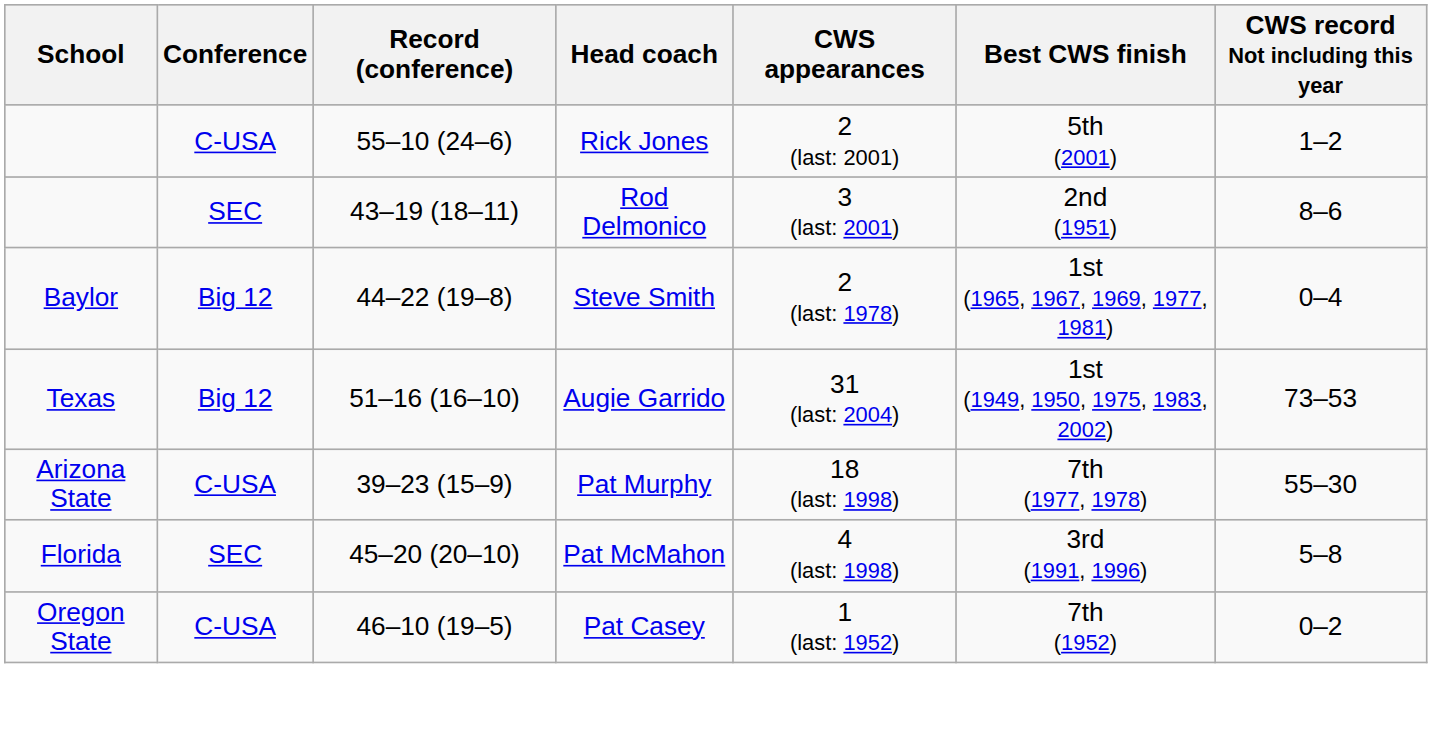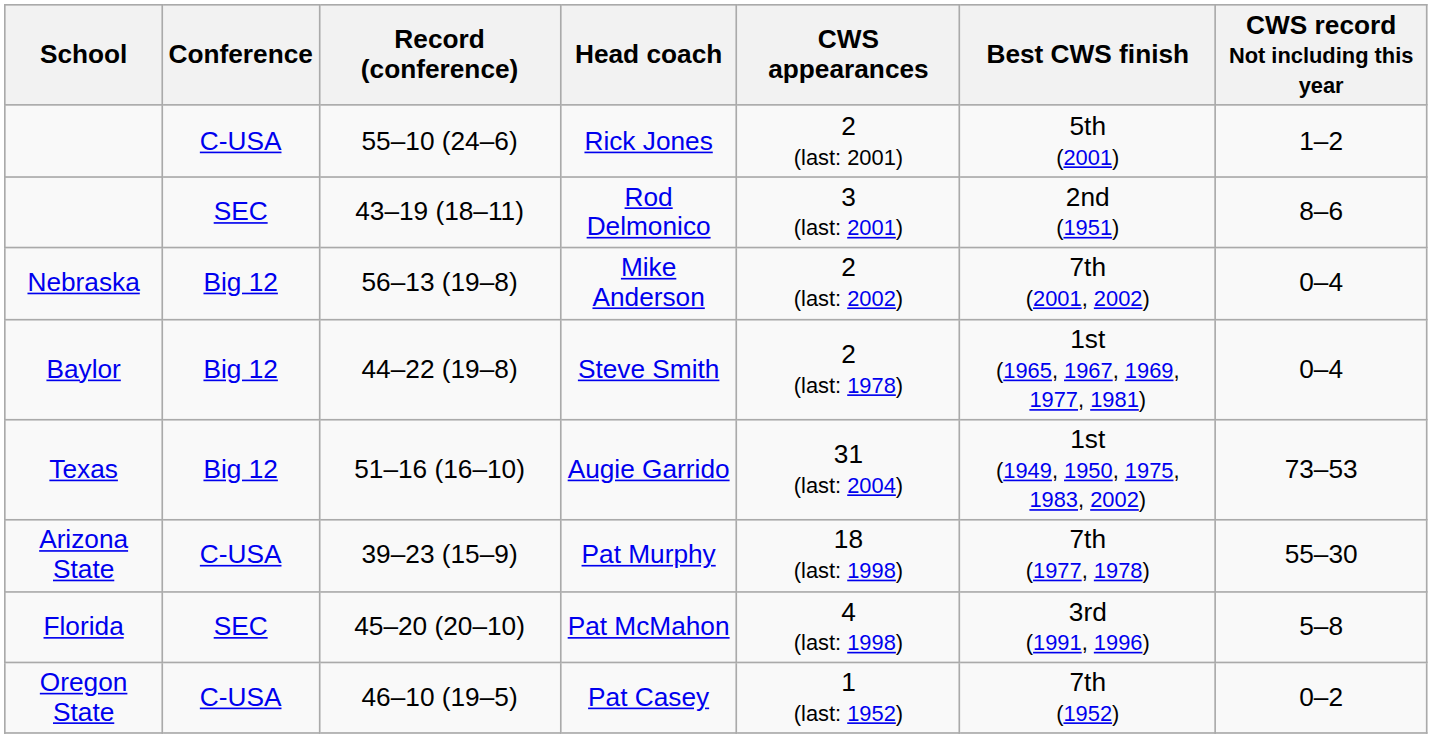+ row: Nebraska | Big 12 | 56–13 (19–8) | Mike Anderson | 2 (last: 2002) | 7th (2001, 2002) | 0–4
